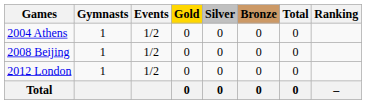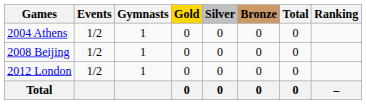columns swapped: Gymnasts <-> Events
